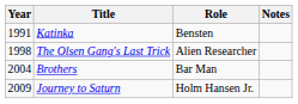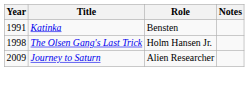The Olsen Gang's Last Trick | Role: Alien Researcher -> Holm Hansen Jr.
- row: 2004 | Brothers | Bar Man
Journey to Saturn | Role: Holm Hansen Jr. -> Alien Researcher
